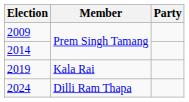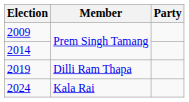2019 | Member: Kala Rai -> Dilli Ram Thapa
2024 | Member: Dilli Ram Thapa -> Kala Rai
